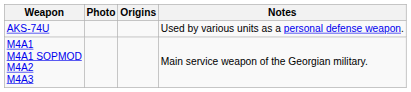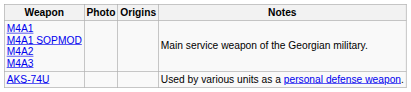rows swapped: AKS-74U <-> M4A1 M4A1 SOPMOD M4A2 M4A3
